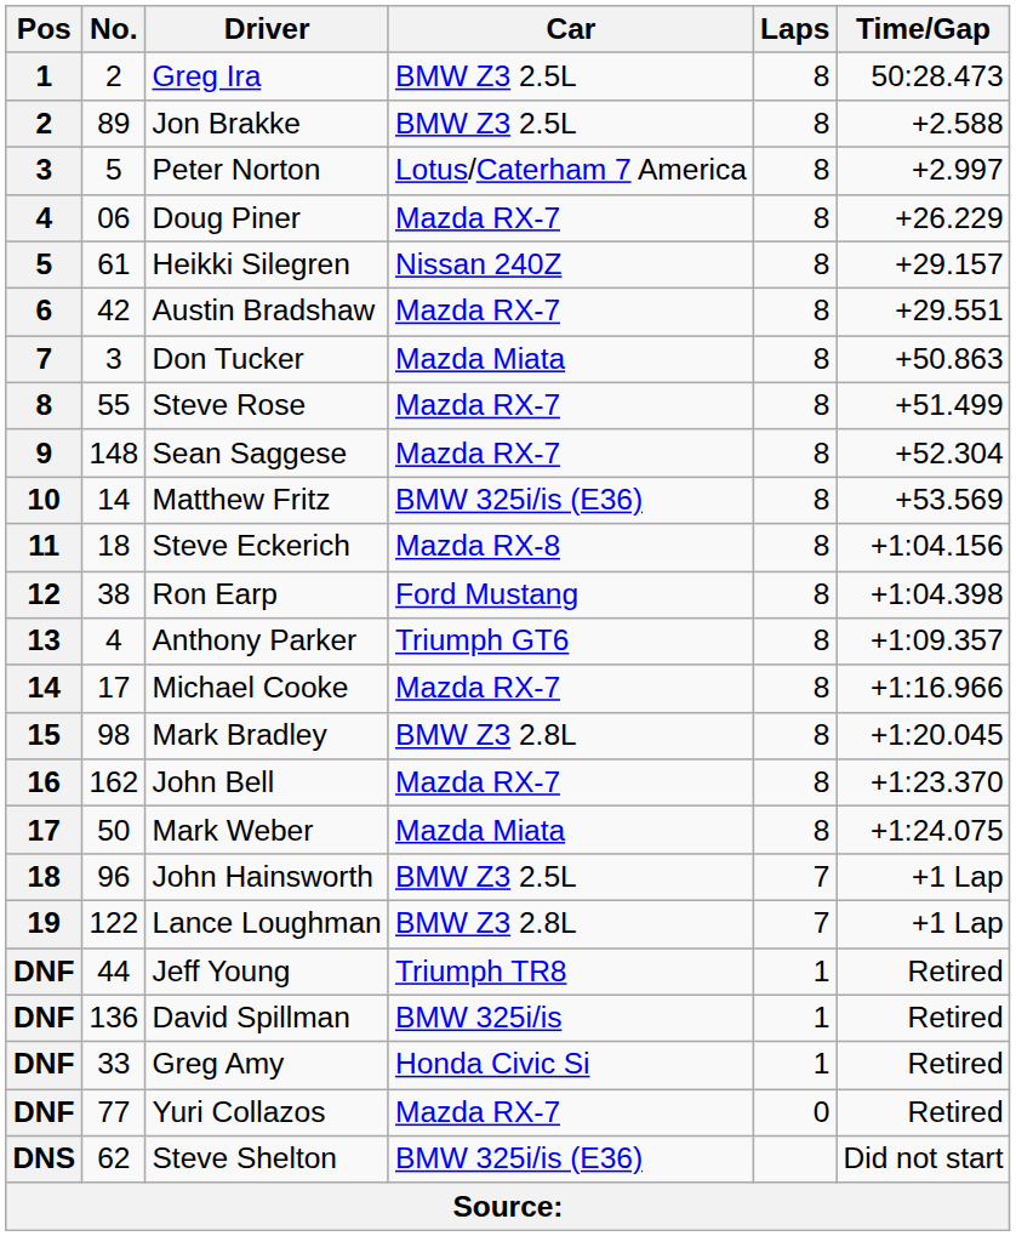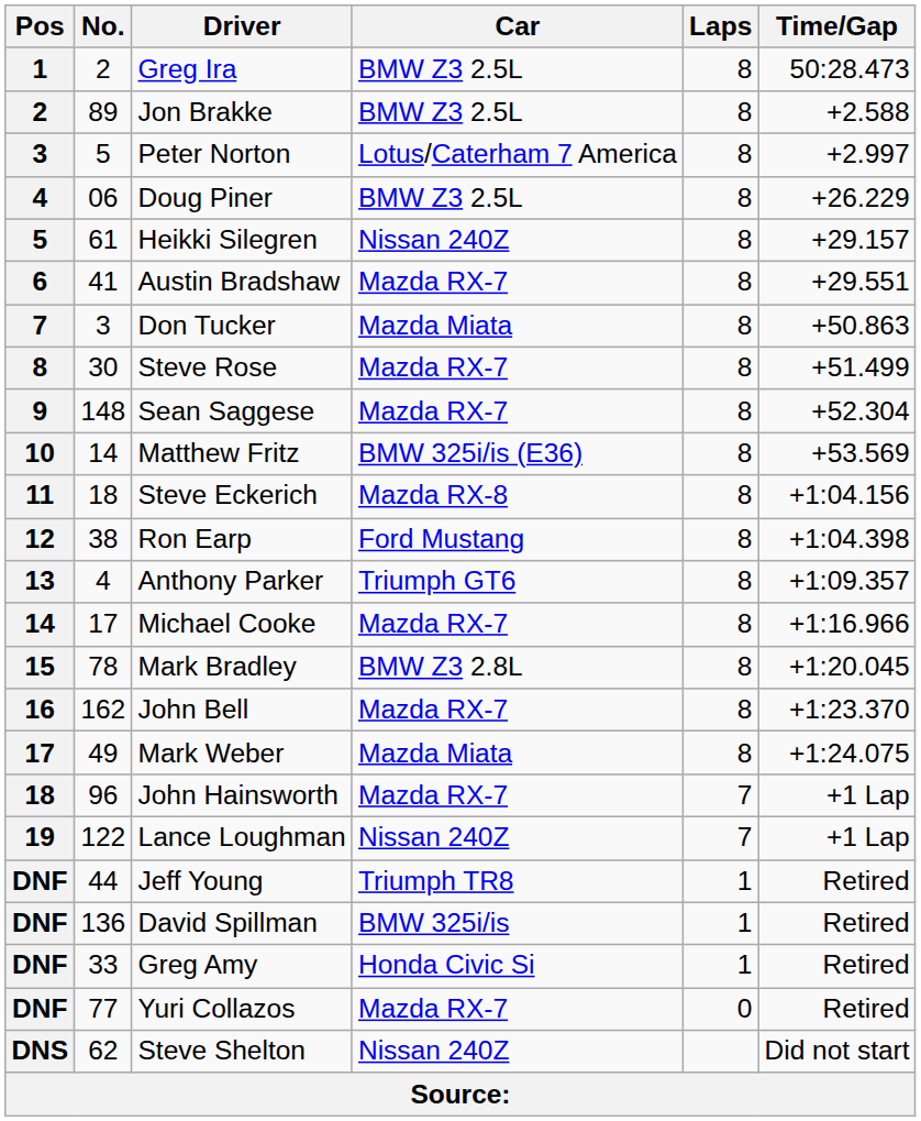Doug Piner | Car: Mazda RX-7 -> BMW Z3 2.5L
Austin Bradshaw | No.: 42 -> 41
Steve Rose | No.: 55 -> 30
Mark Bradley | No.: 98 -> 78
Mark Weber | No.: 50 -> 49
John Hainsworth | Car: BMW Z3 2.5L -> Mazda RX-7
Lance Loughman | Car: BMW Z3 2.8L -> Nissan 240Z
Steve Shelton | Car: BMW 325i/is (E36) -> Nissan 240Z
